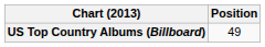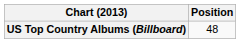US Top Country Albums (Billboard) | Position: 49 -> 48
